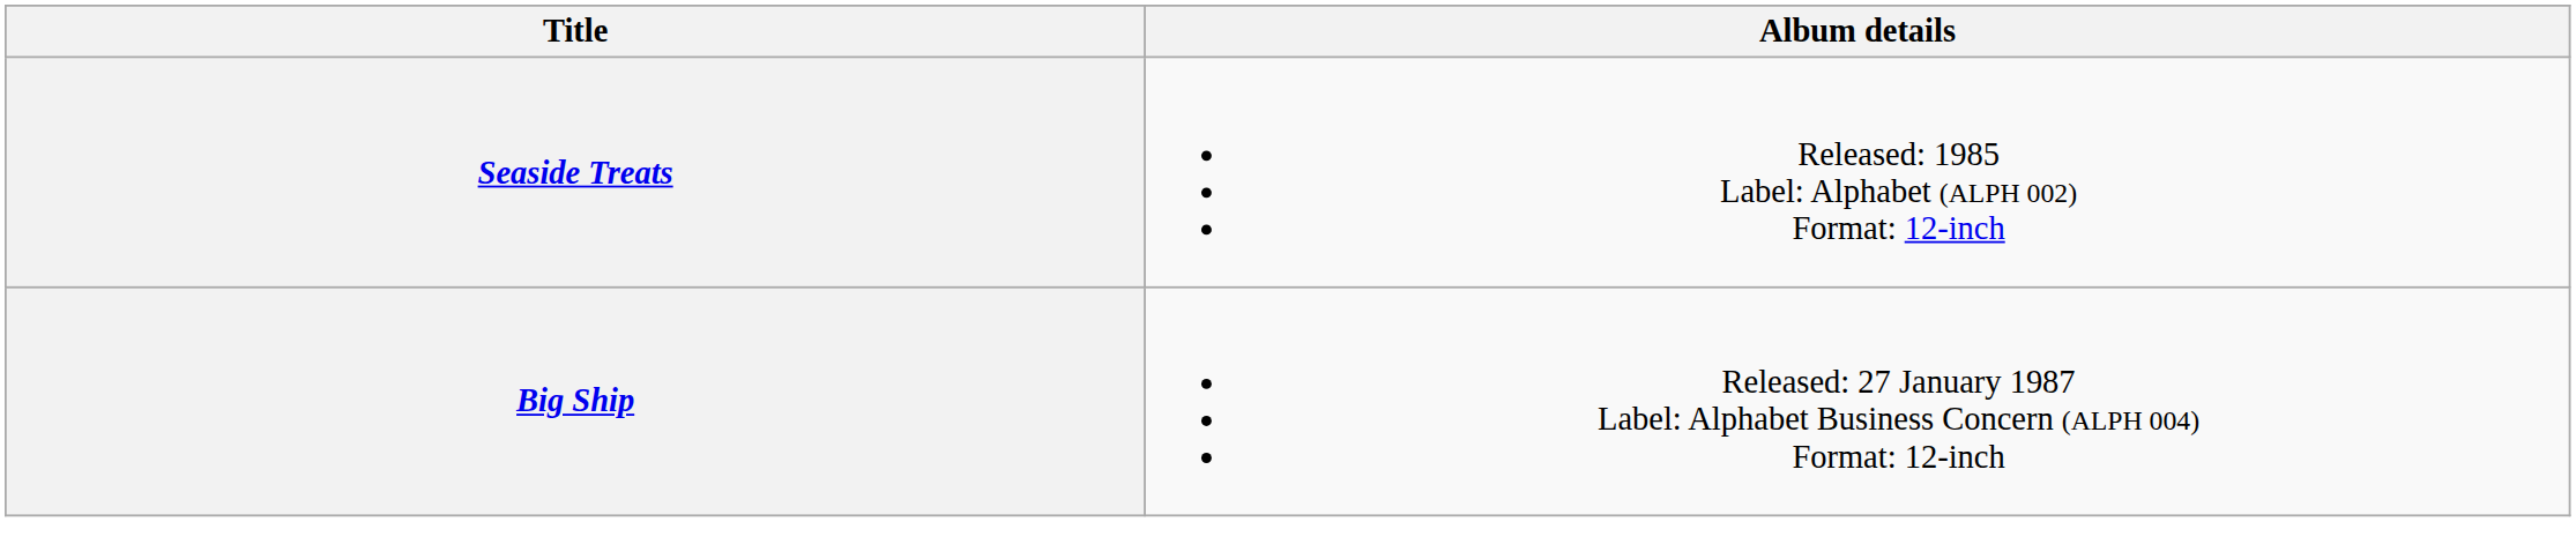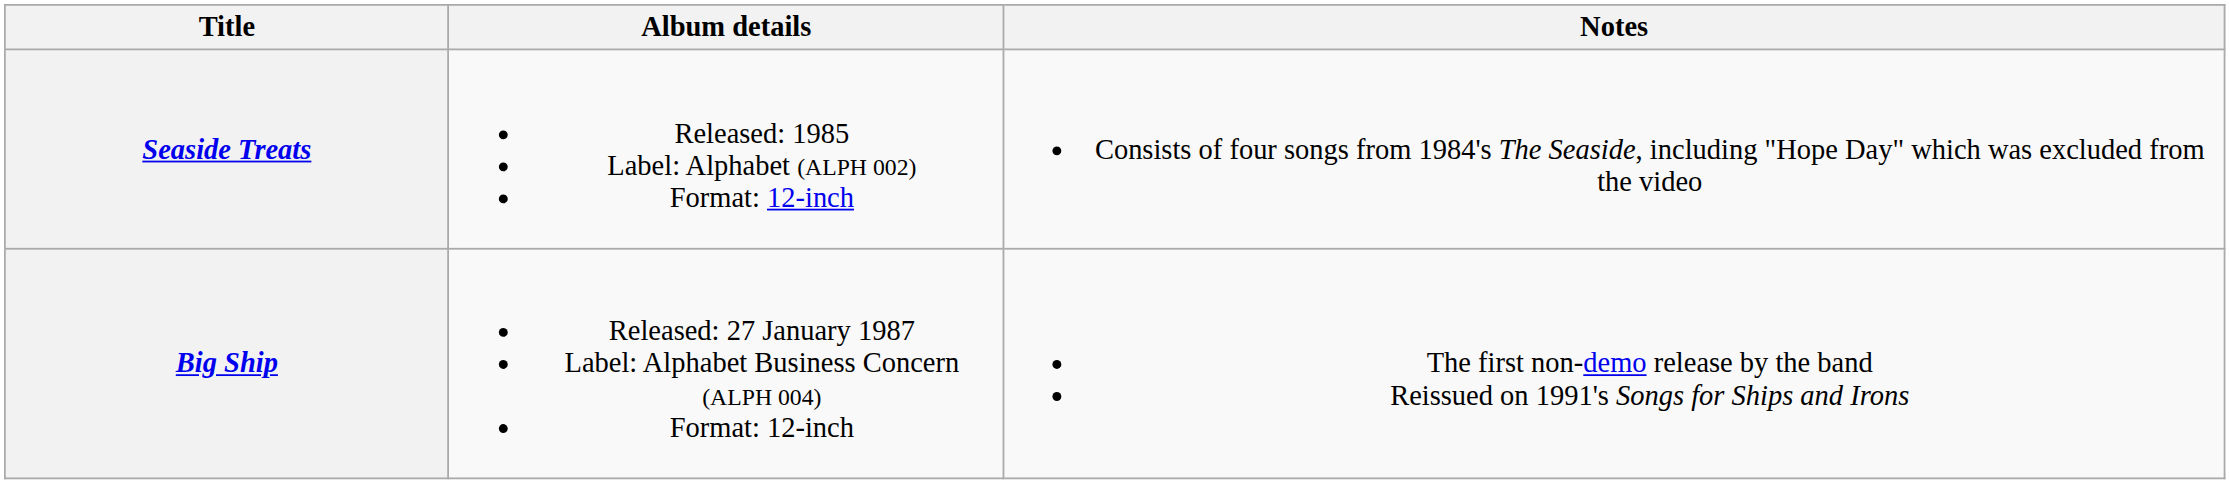+ column: Notes | Consists of four songs from 1984's The Seaside, including "Hope Day" which was excluded from the video | The first non-demo release by the band Reissued on 1991's Songs for Ships and Irons
